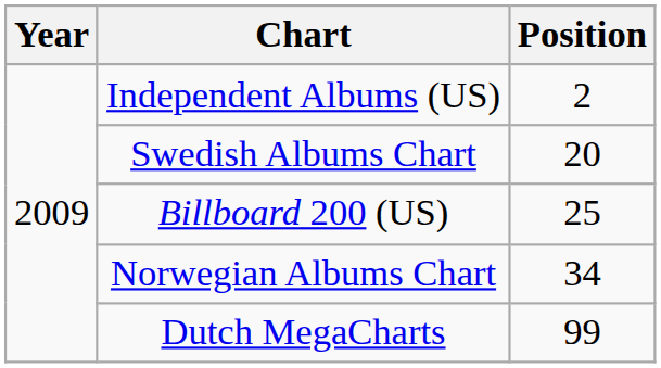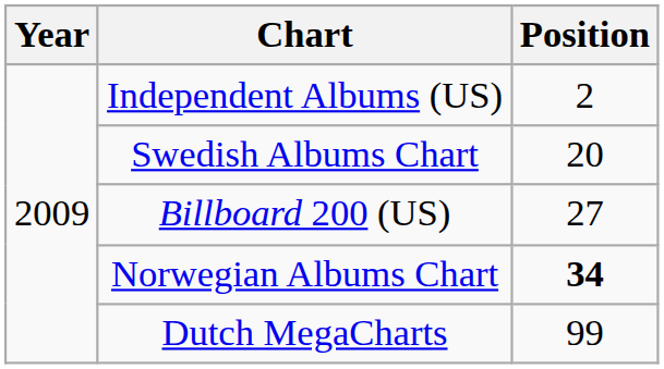Billboard 200 (US) | Position: 25 -> 27
Norwegian Albums Chart | Position: normal -> bold
